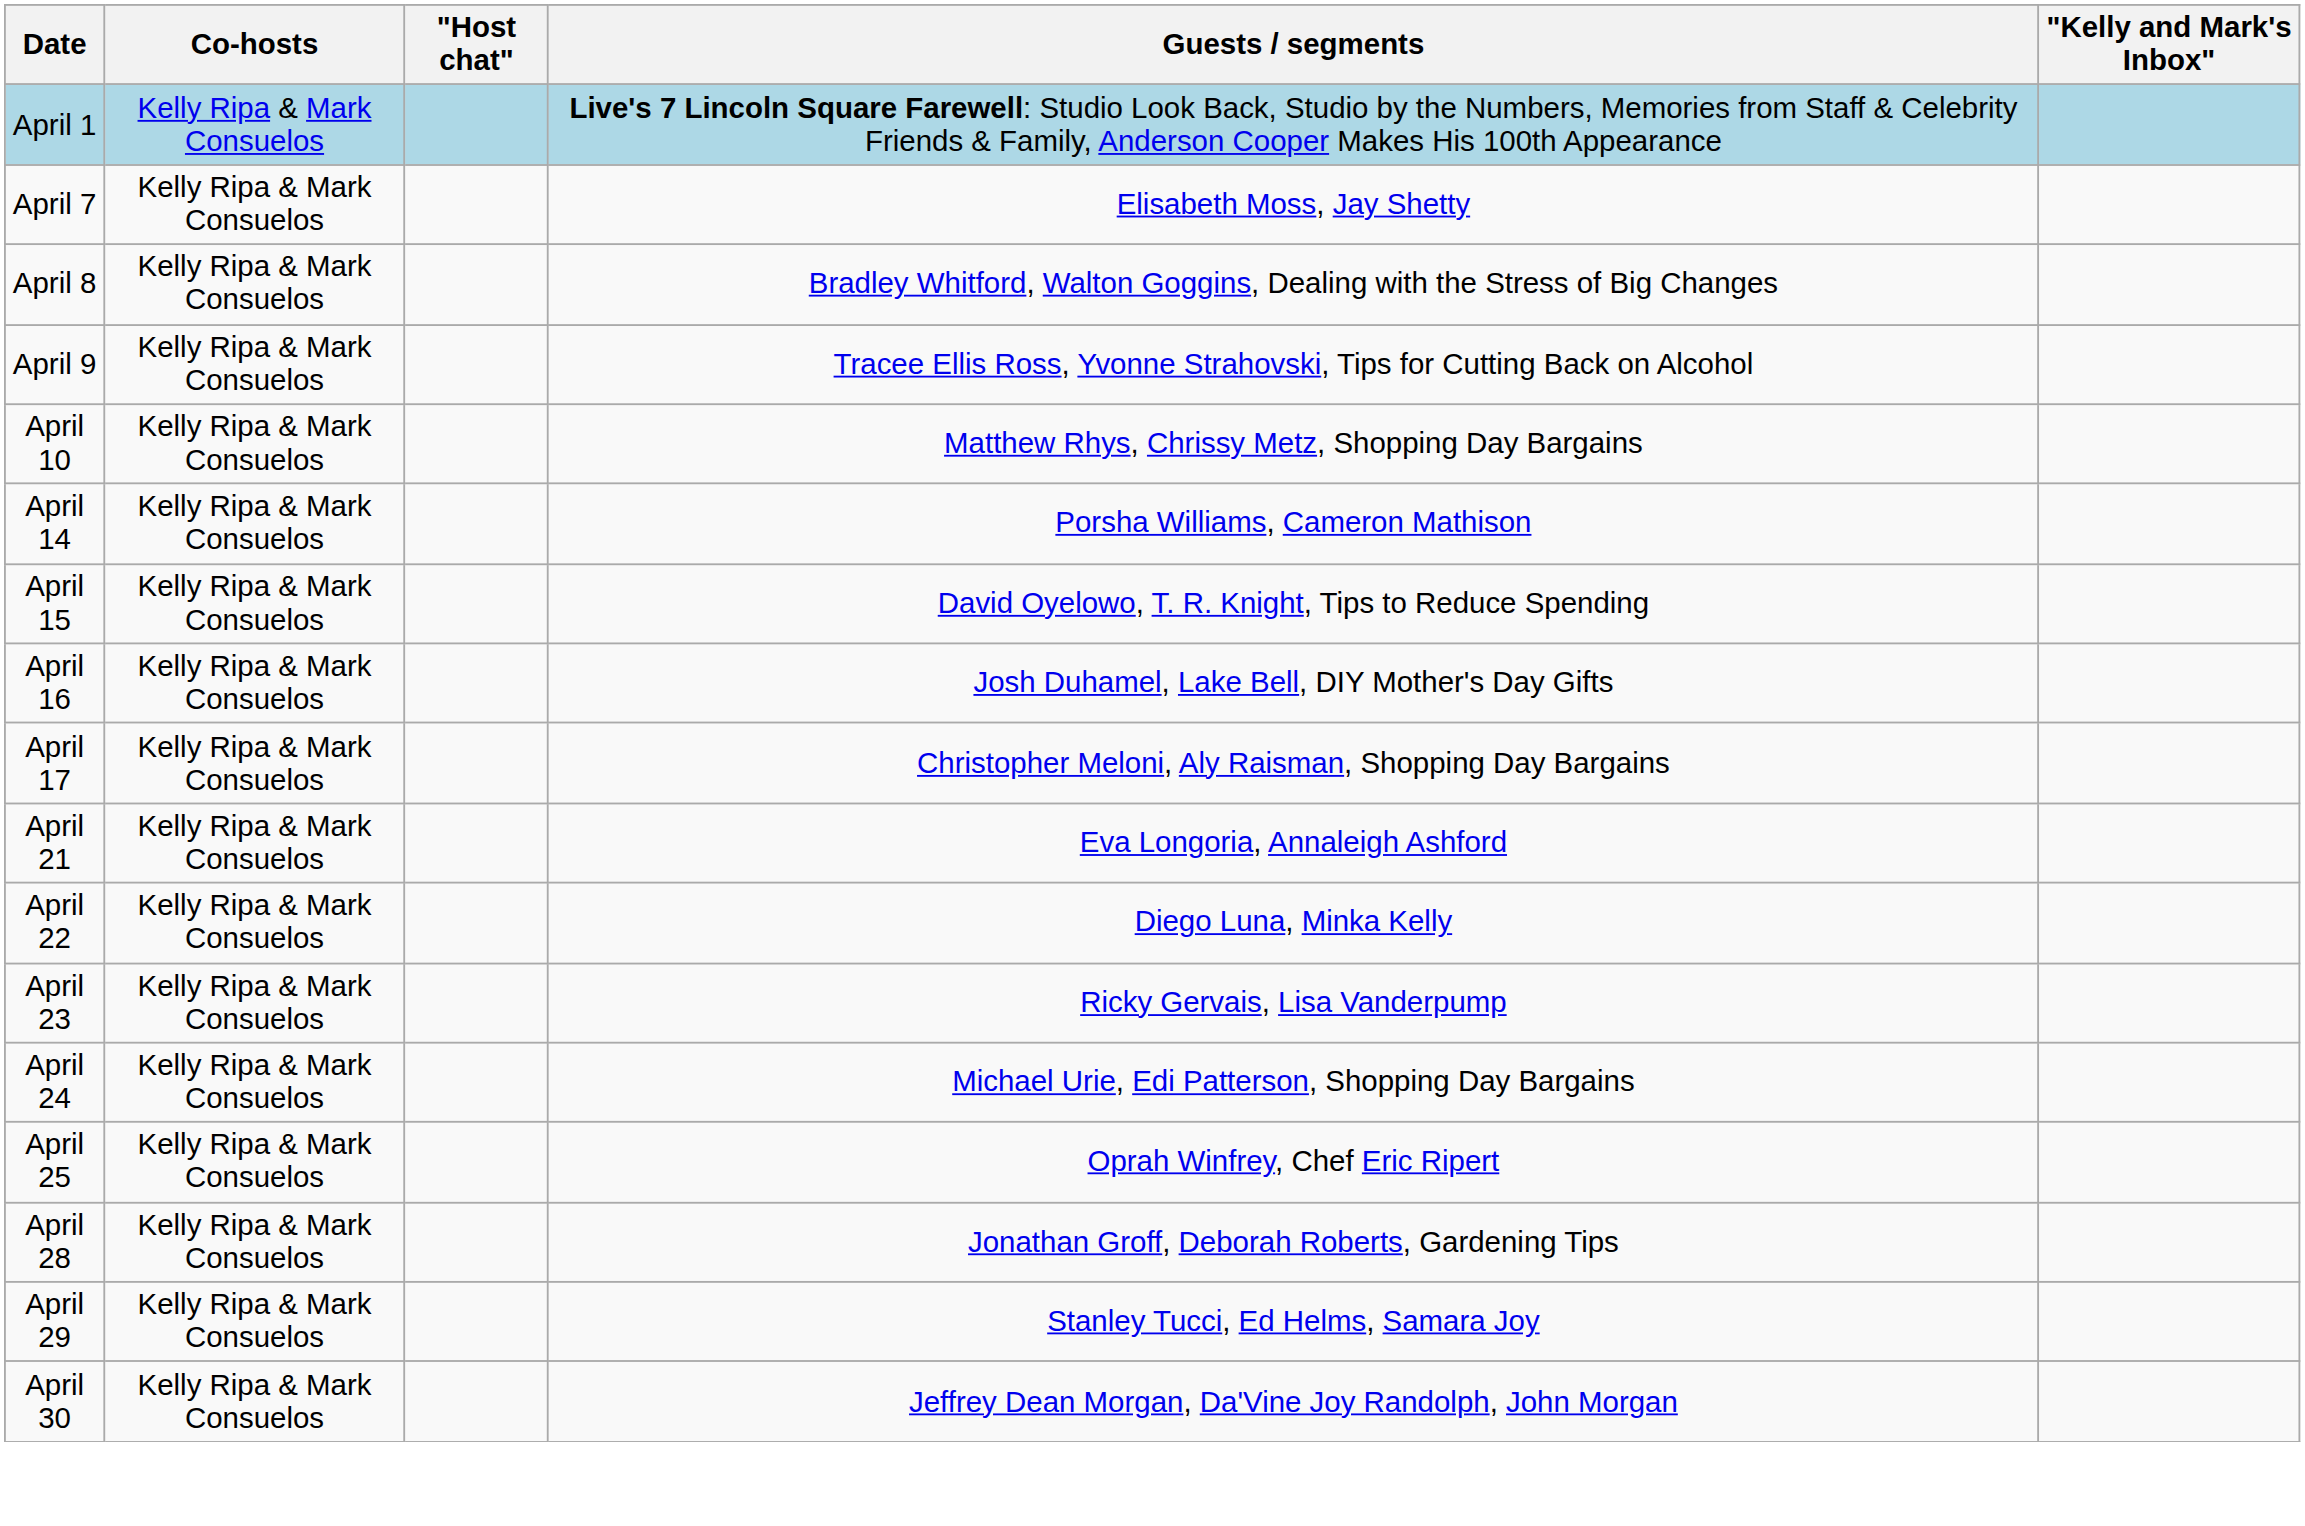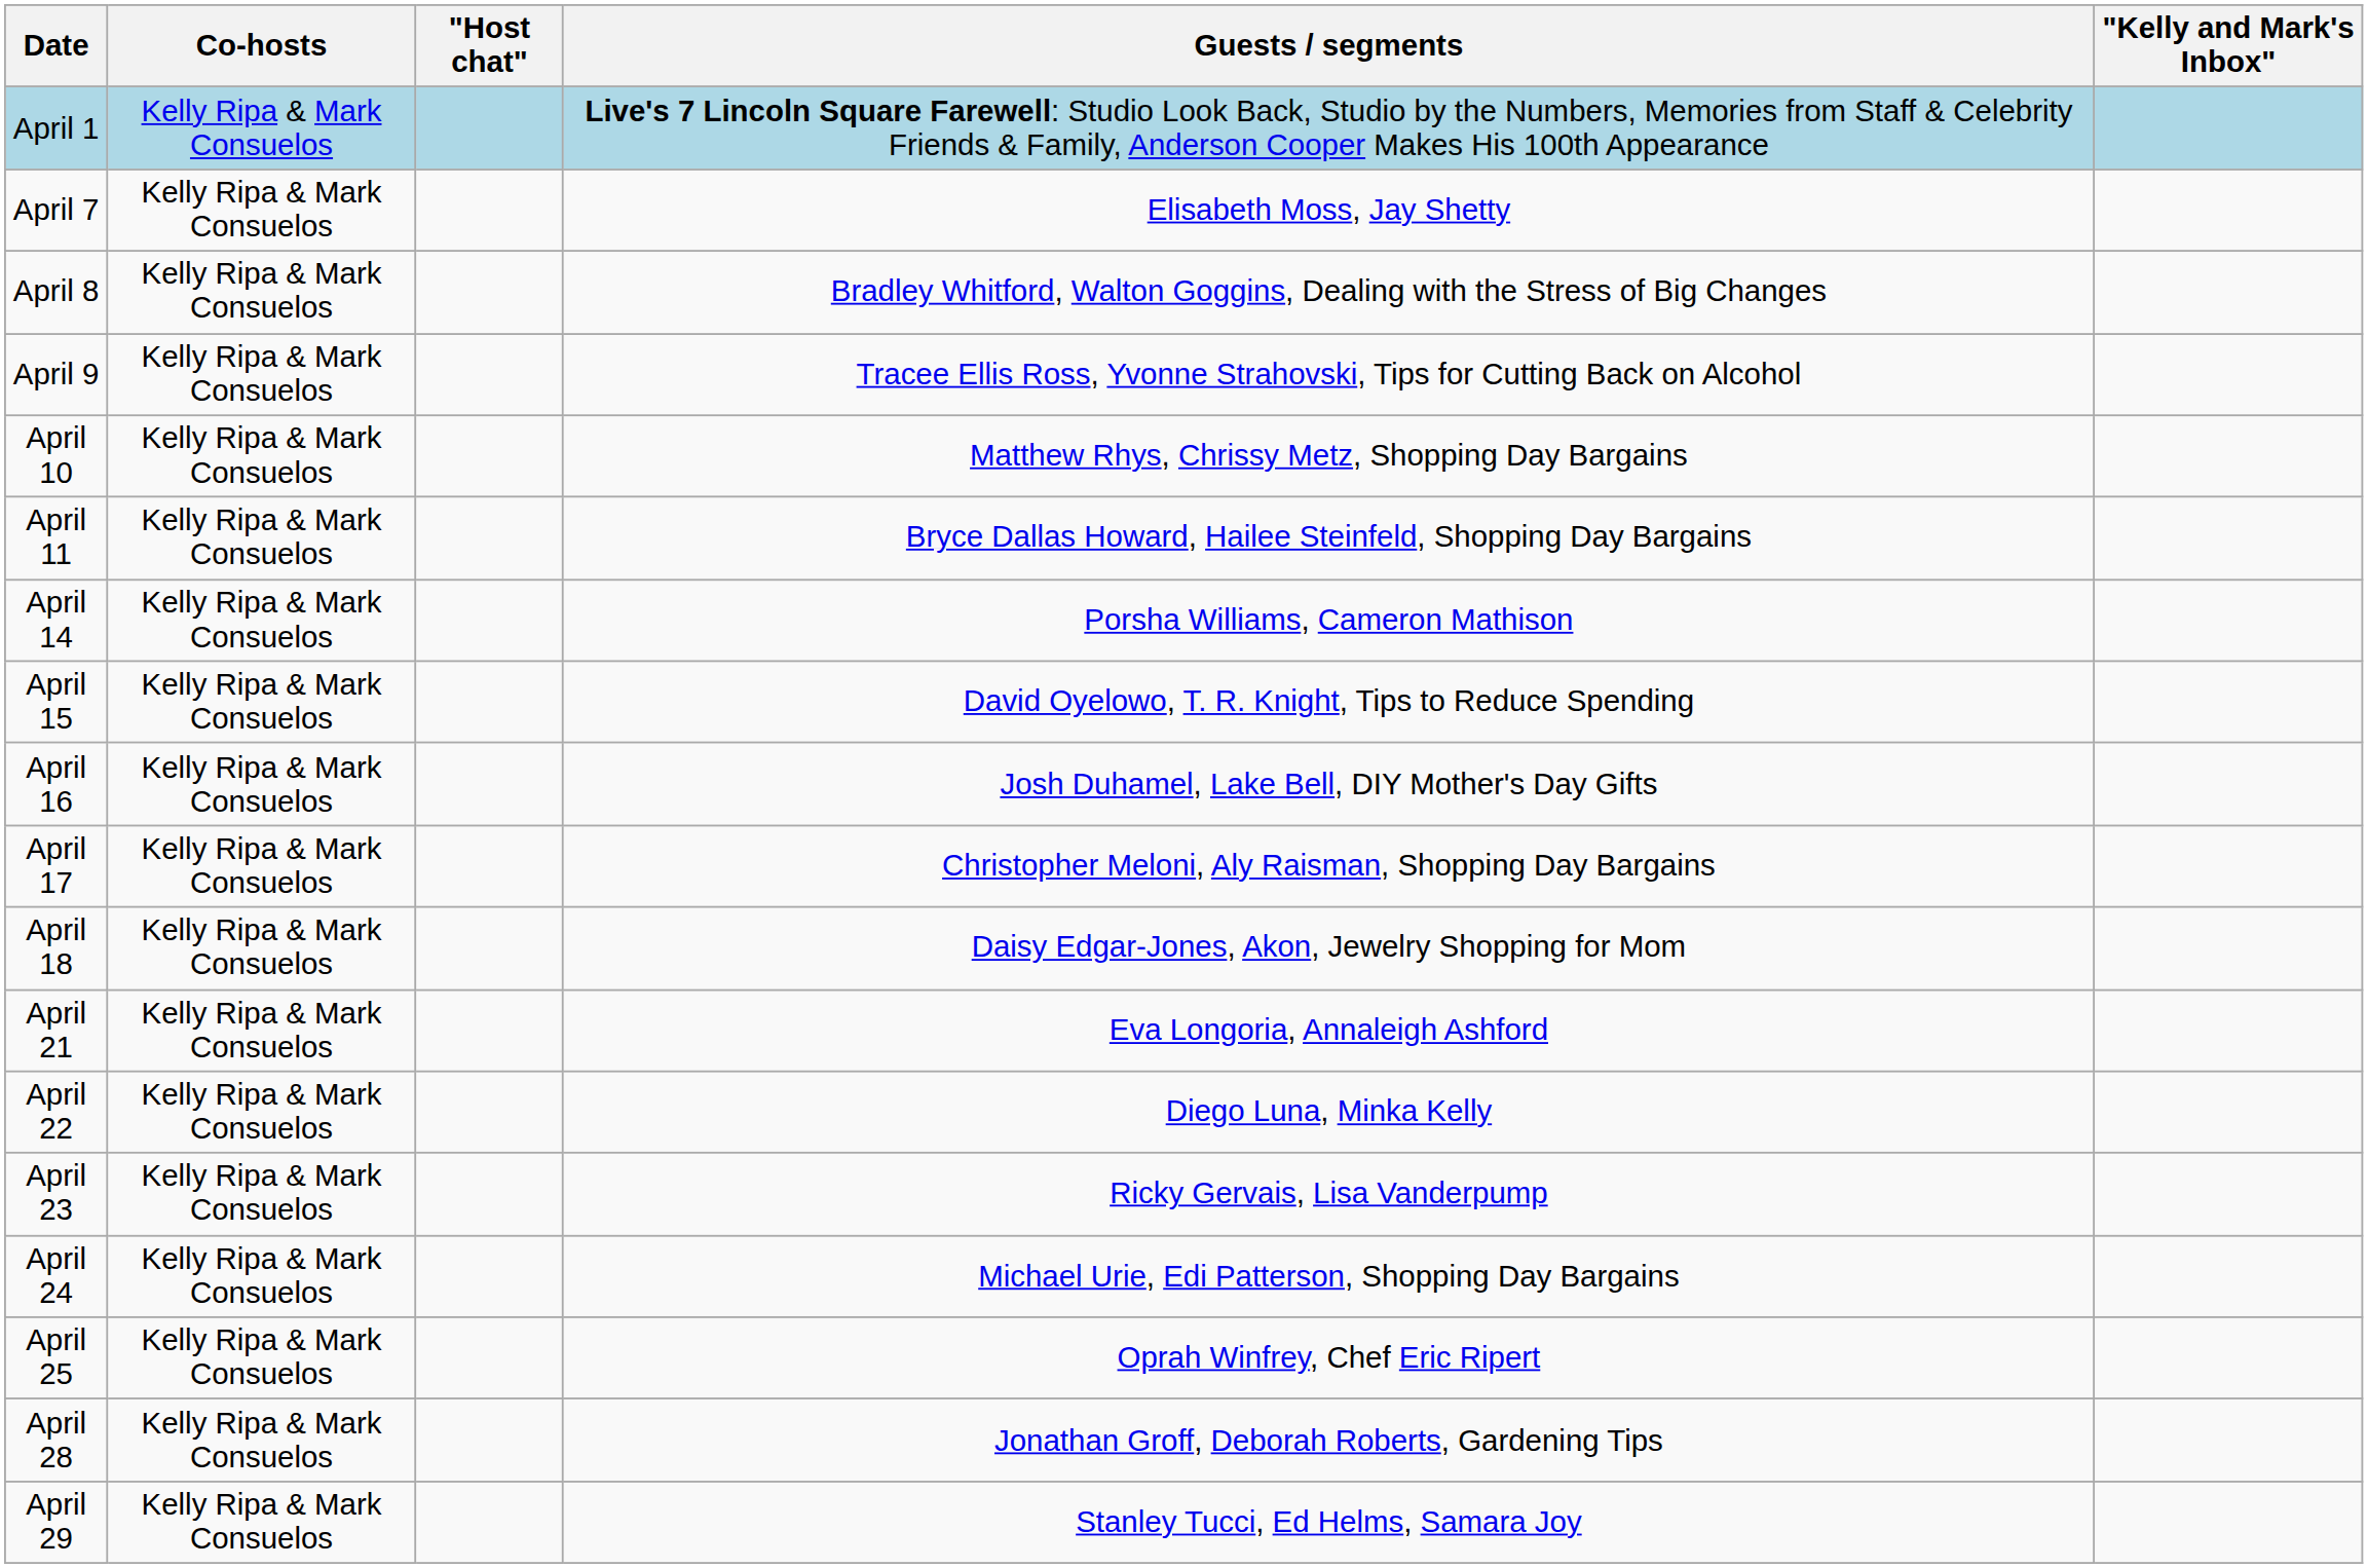+ row: April 11 | Kelly Ripa & Mark Consuelos | Bryce Dallas Howard, Hailee Steinfeld, Shopping Day Bargains
+ row: April 18 | Kelly Ripa & Mark Consuelos | Daisy Edgar-Jones, Akon, Jewelry Shopping for Mom
- row: April 30 | Kelly Ripa & Mark Consuelos | Jeffrey Dean Morgan, Da'Vine Joy Randolph, John Morgan
